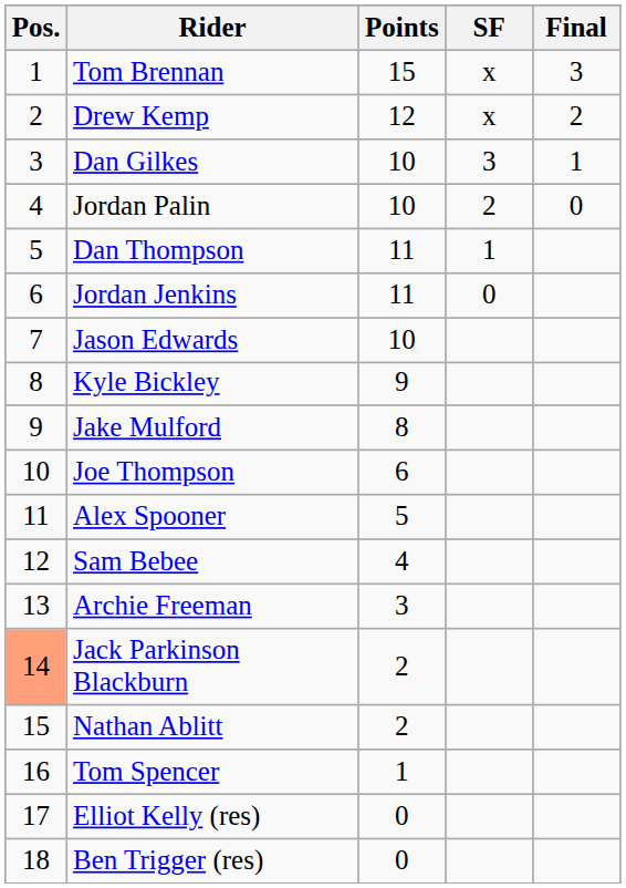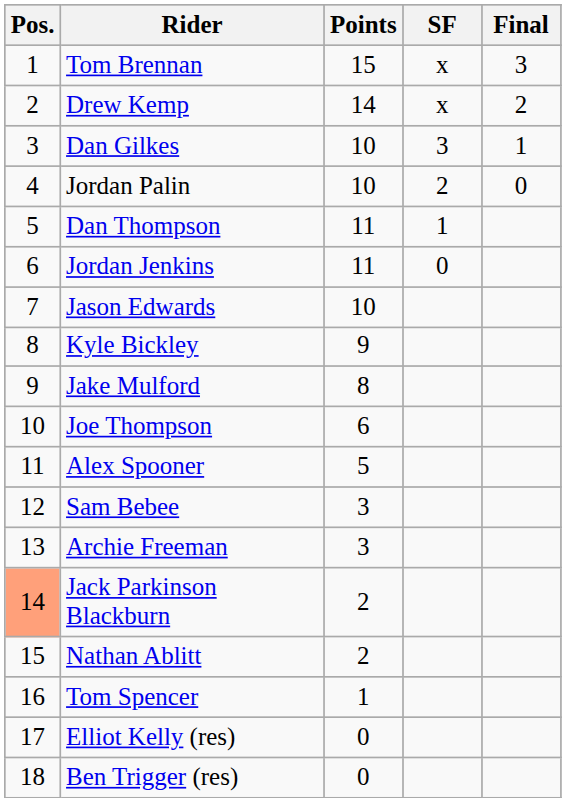Drew Kemp | Points: 12 -> 14
Sam Bebee | Points: 4 -> 3
